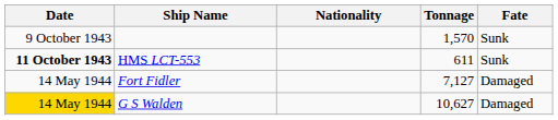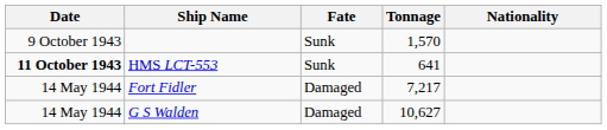columns swapped: Nationality <-> Fate
HMS LCT-553 | Tonnage: 611 -> 641
Fort Fidler | Tonnage: 7,127 -> 7,217
G S Walden | Date: gold background -> no background
